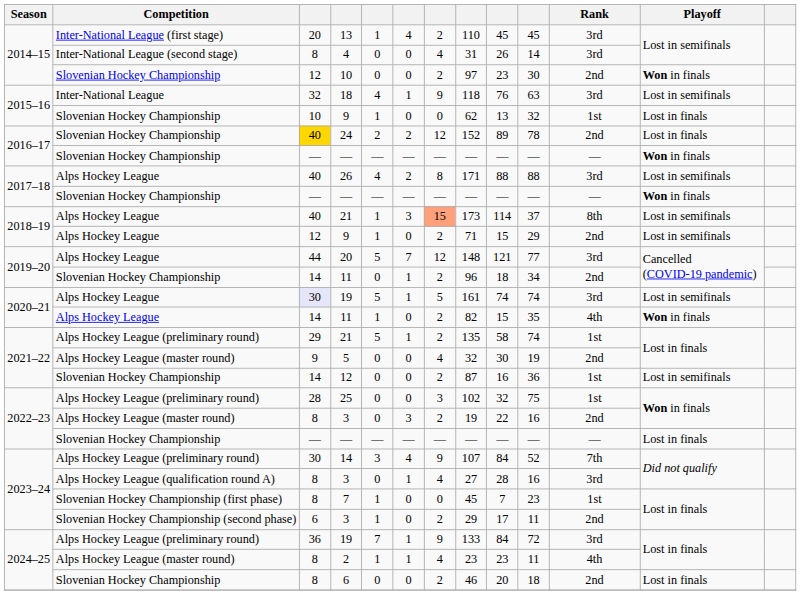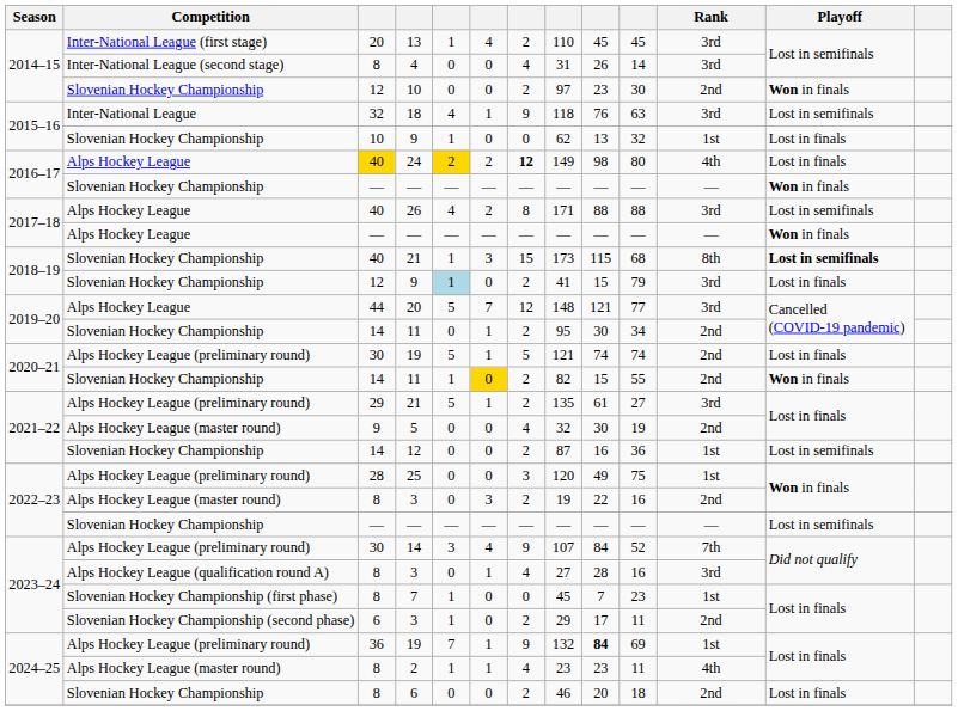24 | Competition: Slovenian Hockey Championship -> Alps Hockey League
24 | column 5: no background -> gold background
24 | column 7: normal -> bold
24 | column 8: 152 -> 149
24 | column 9: 89 -> 98
24 | column 10: 78 -> 80
24 | Rank: 2nd -> 4th
2017–18 / — | Competition: Slovenian Hockey Championship -> Alps Hockey League
2018–19 / 21 | Competition: Alps Hockey League -> Slovenian Hockey Championship
2018–19 / 21 | column 7: lightsalmon background -> no background
2018–19 / 21 | column 9: 114 -> 115
2018–19 / 21 | column 10: 37 -> 68
2018–19 / 21 | Playoff: normal -> bold
2018–19 / 9 | Competition: Alps Hockey League -> Slovenian Hockey Championship
2018–19 / 9 | column 5: no background -> lightblue background
2018–19 / 9 | column 8: 71 -> 41
2018–19 / 9 | column 10: 29 -> 79
2018–19 / 9 | Rank: 2nd -> 3rd
2018–19 / 9 | Playoff: Lost in semifinals -> Lost in finals
2019–20 / 11 | column 8: 96 -> 95
2019–20 / 11 | column 9: 18 -> 30
2020–21 / 19 | Competition: Alps Hockey League -> Alps Hockey League (preliminary round)
2020–21 / 19 | column 3: lavender background -> no background
2020–21 / 19 | column 8: 161 -> 121
2020–21 / 19 | Rank: 3rd -> 2nd
2020–21 / 19 | Playoff: Lost in semifinals -> Lost in finals
2020–21 / 11 | Competition: Alps Hockey League -> Slovenian Hockey Championship
2020–21 / 11 | column 6: no background -> gold background
2020–21 / 11 | column 10: 35 -> 55
2020–21 / 11 | Rank: 4th -> 2nd
2021–22 / 21 | column 9: 58 -> 61
2021–22 / 21 | column 10: 74 -> 27
2021–22 / 21 | Rank: 1st -> 3rd
25 | column 8: 102 -> 120
25 | column 9: 32 -> 49
2022–23 / — | Playoff: Lost in finals -> Lost in semifinals
2024–25 / 19 | column 8: 133 -> 132
2024–25 / 19 | column 9: normal -> bold
2024–25 / 19 | column 10: 72 -> 69
2024–25 / 19 | Rank: 3rd -> 1st
